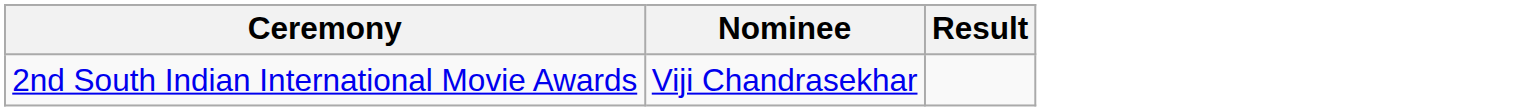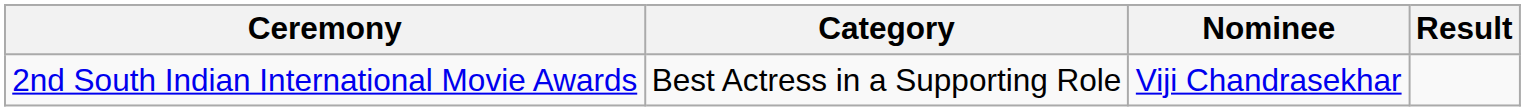+ column: Category | Best Actress in a Supporting Role
